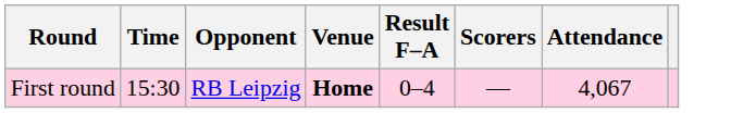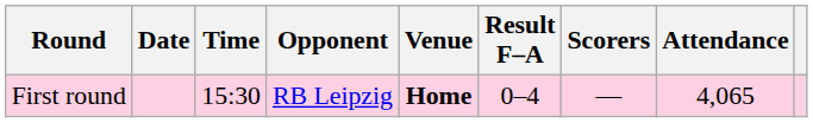+ column: Date
First round | Attendance: 4,067 -> 4,065
